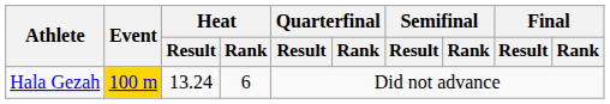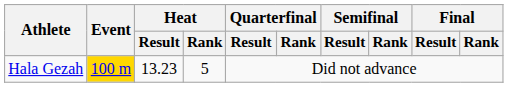Hala Gezah | Heat / Result: 13.24 -> 13.23
Hala Gezah | Heat / Rank: 6 -> 5
